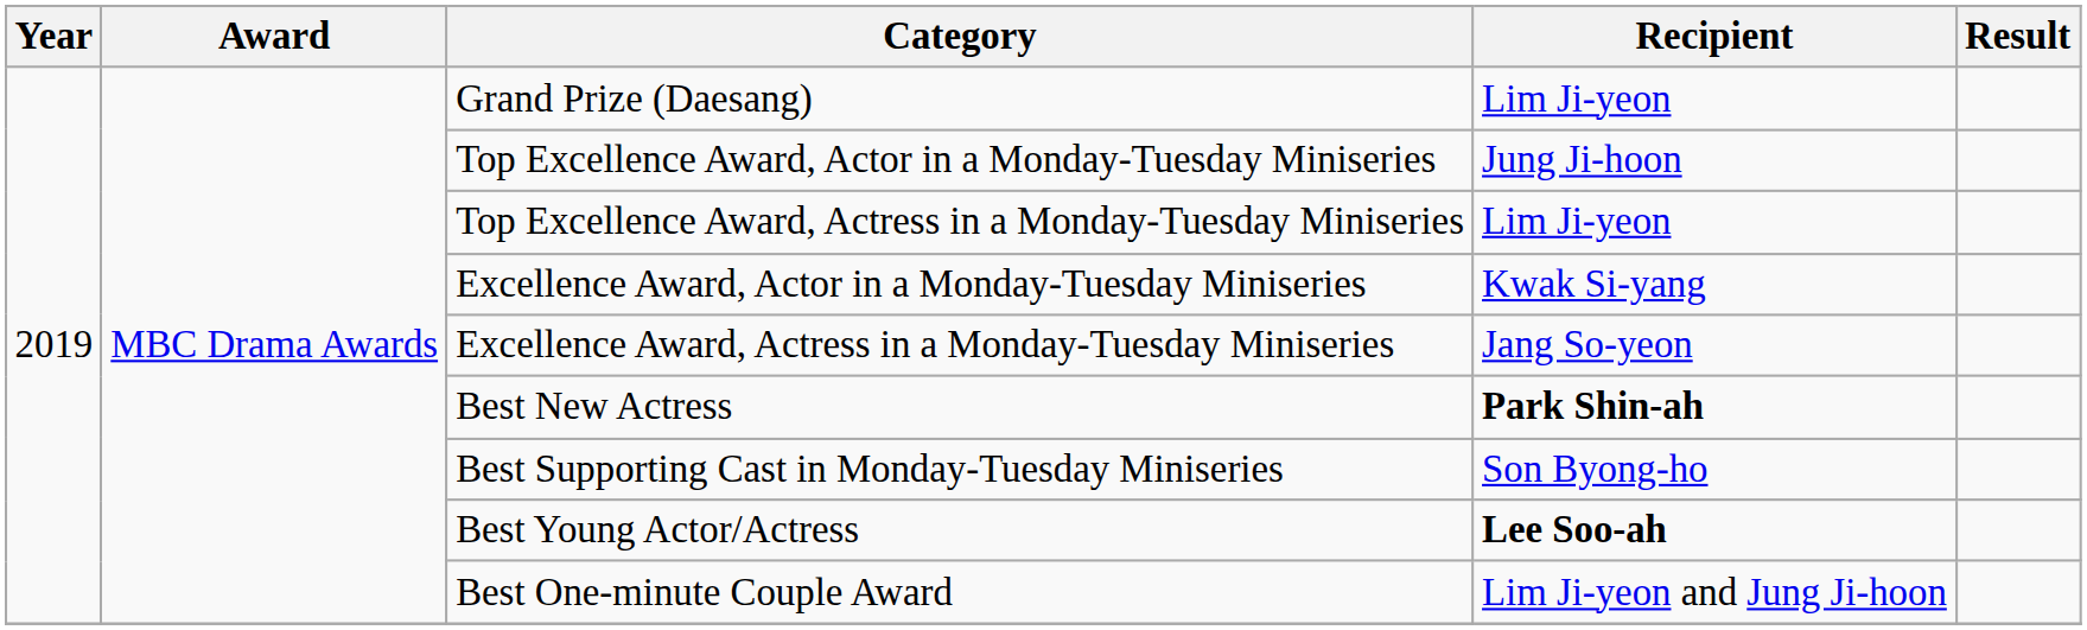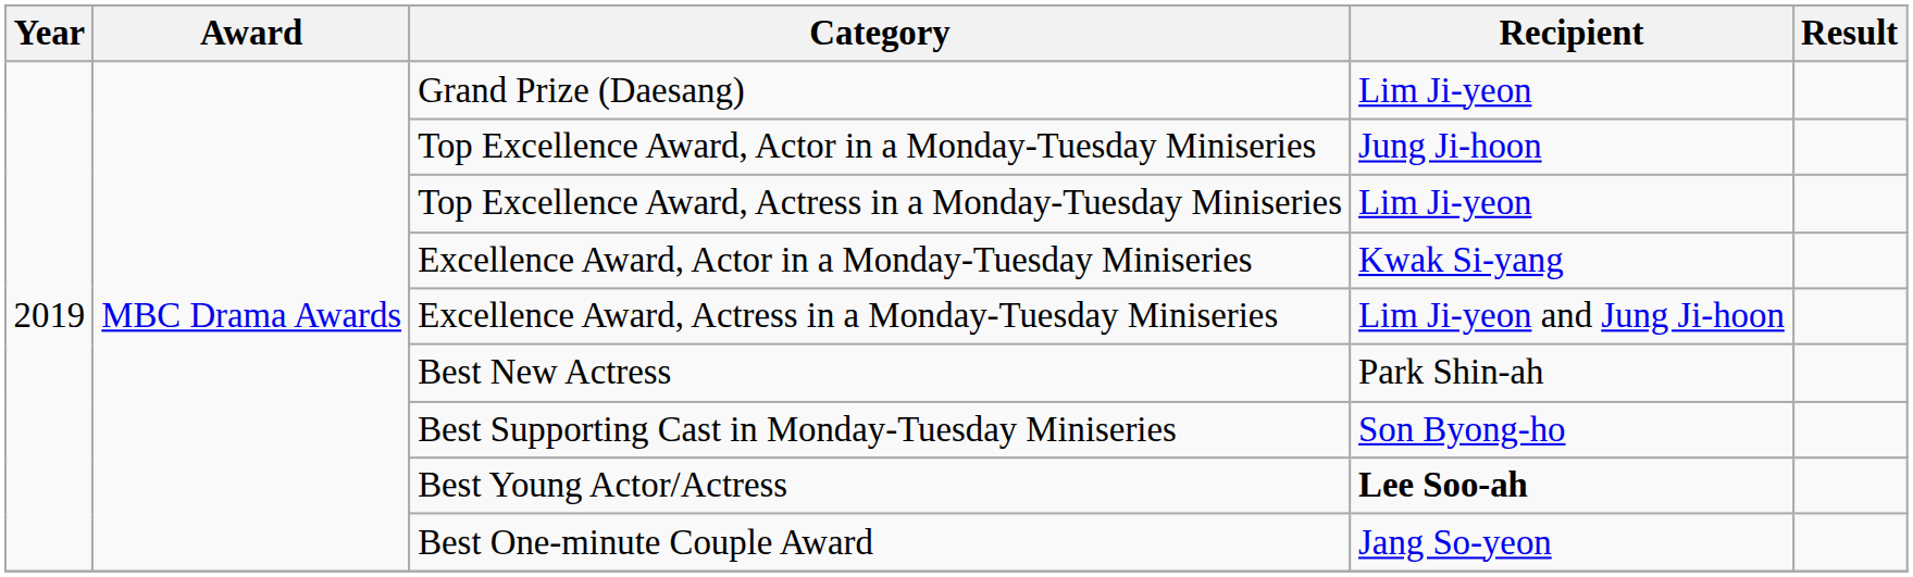Excellence Award, Actress in a Monday-Tuesday Miniseries | Recipient: Jang So-yeon -> Lim Ji-yeon and Jung Ji-hoon
Best New Actress | Recipient: bold -> normal
Best One-minute Couple Award | Recipient: Lim Ji-yeon and Jung Ji-hoon -> Jang So-yeon
